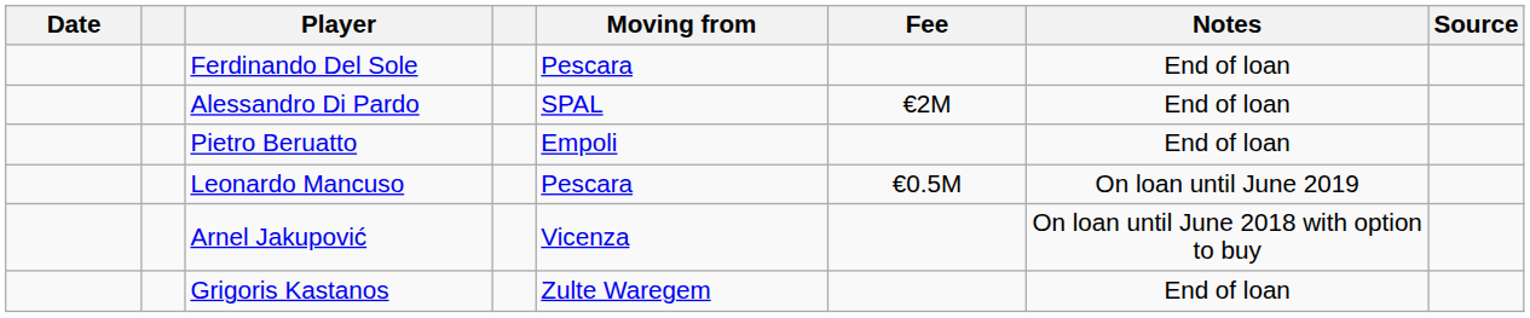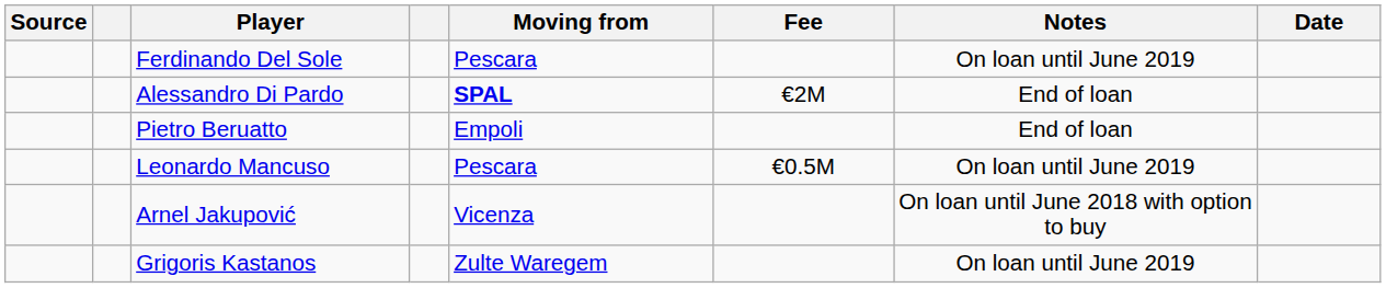columns swapped: Date <-> Source
Ferdinando Del Sole | Notes: End of loan -> On loan until June 2019
Alessandro Di Pardo | Moving from: normal -> bold
Grigoris Kastanos | Notes: End of loan -> On loan until June 2019
